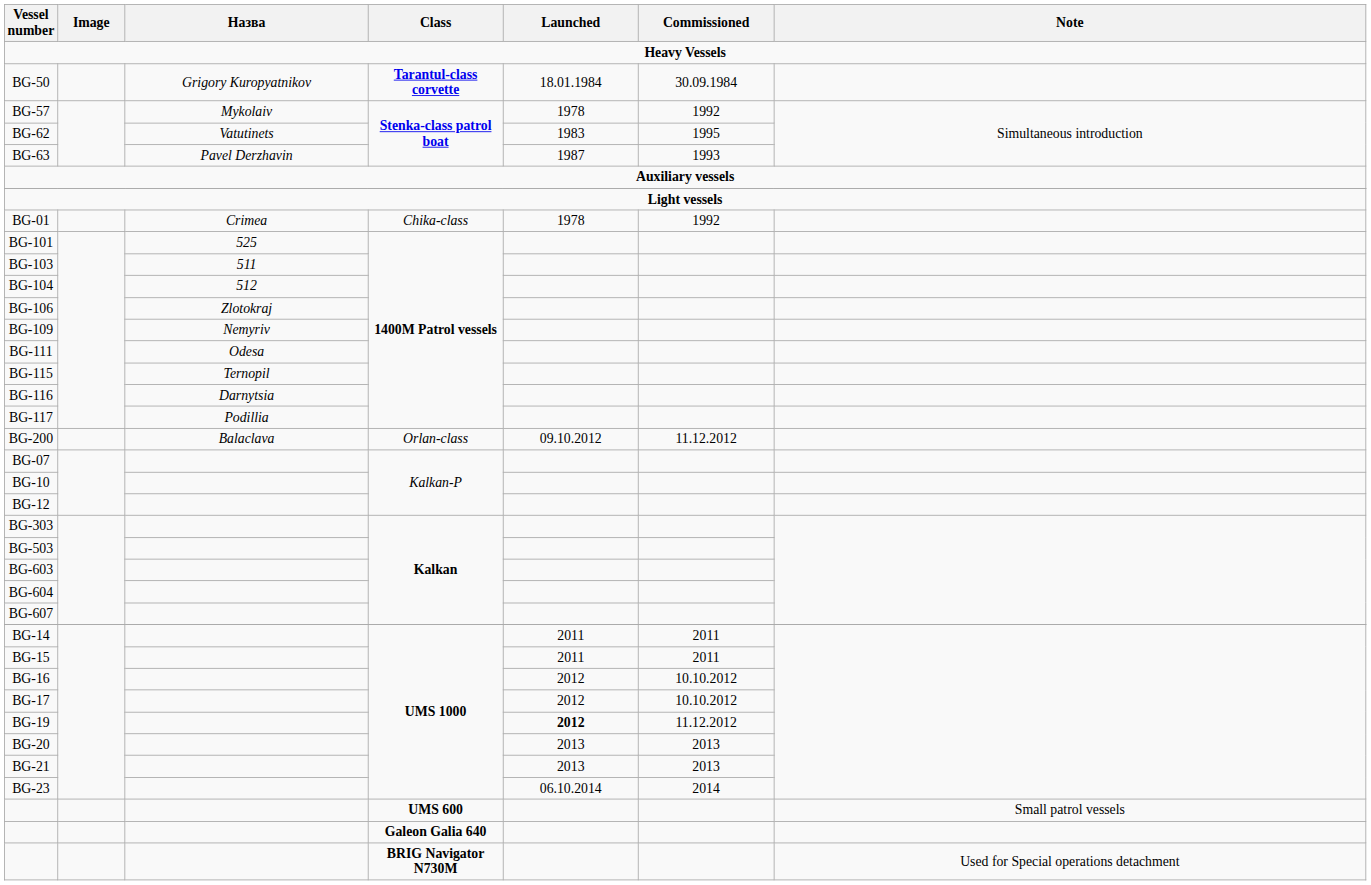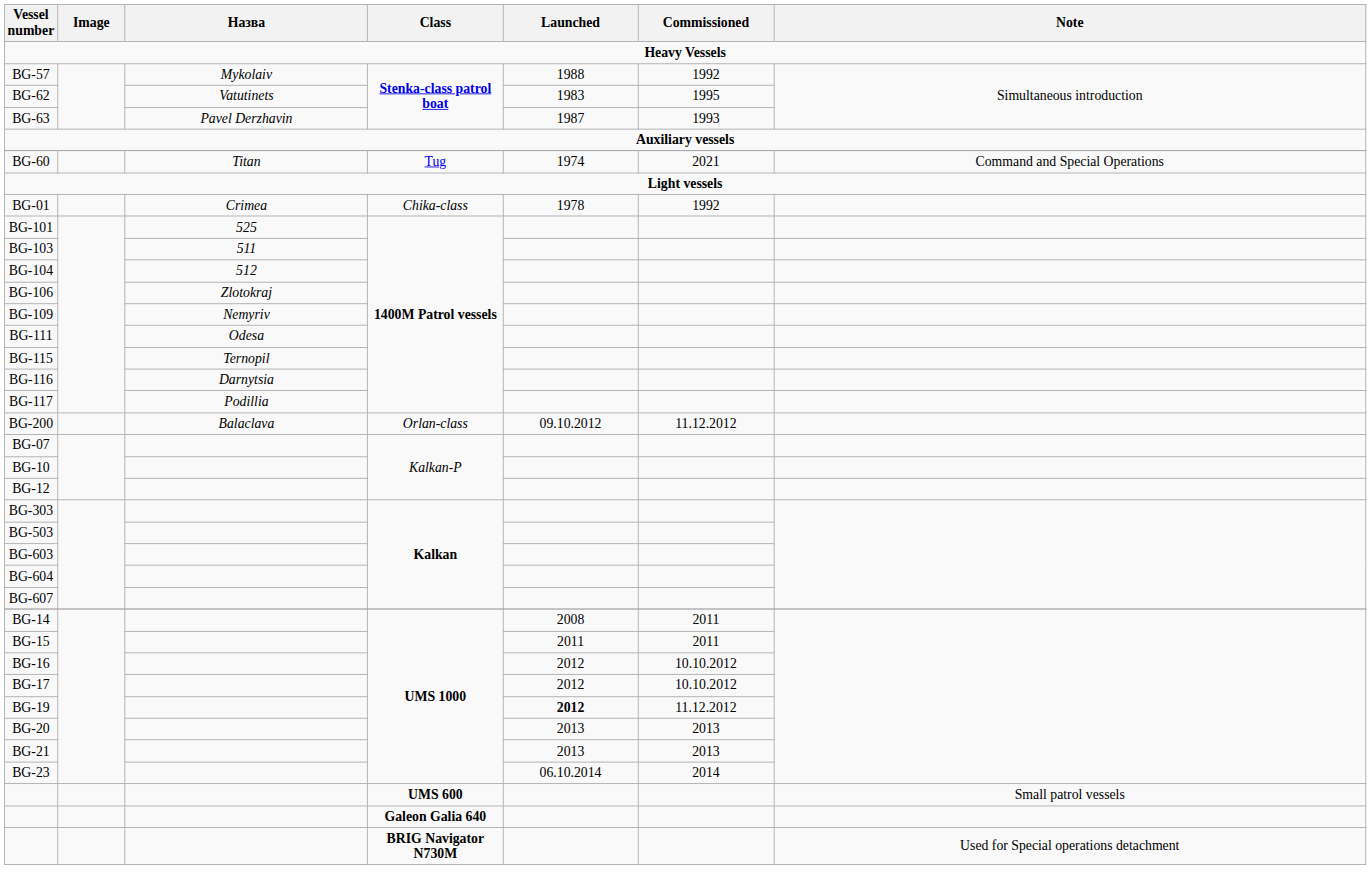- row: ВG-50 | Grigory Kuropyatnikov | Tarantul-class corvette | 18.01.1984 | 30.09.1984
BG-57 | Launched: 1978 -> 1988
+ row: BG-60 | Titan | Tug | 1974 | 2021 | Command and Special Operations
BG-14 | Launched: 2011 -> 2008
